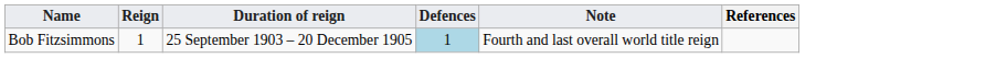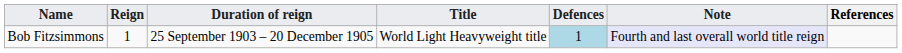+ column: Title | World Light Heavyweight title
Bob Fitzsimmons | Note: no background -> lavender background
